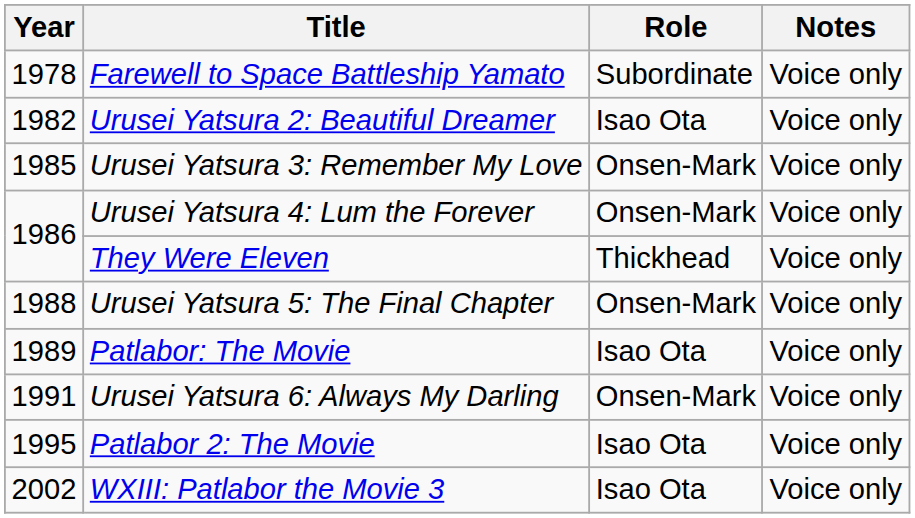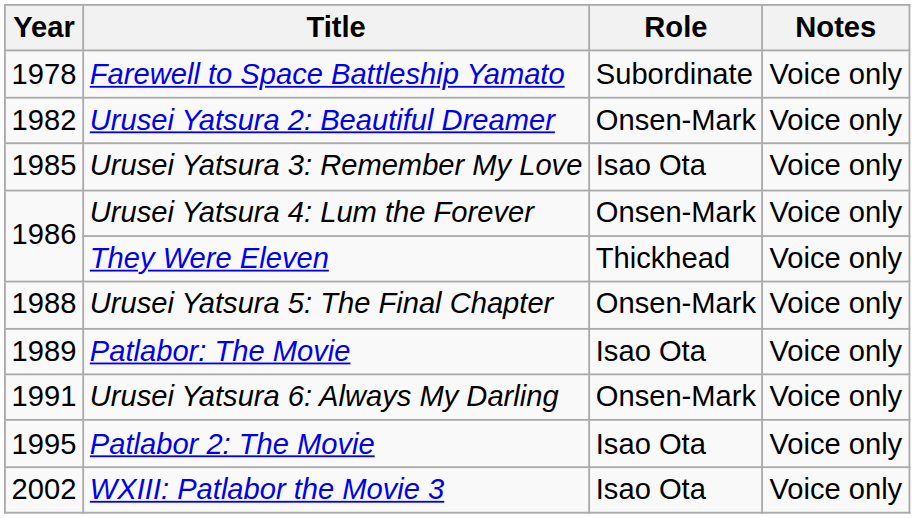Urusei Yatsura 2: Beautiful Dreamer | Role: Isao Ota -> Onsen-Mark
Urusei Yatsura 3: Remember My Love | Role: Onsen-Mark -> Isao Ota
